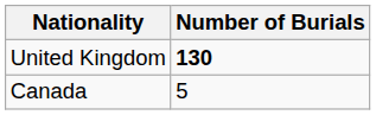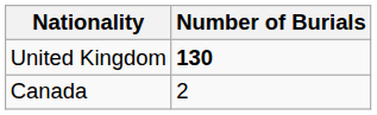Canada | Number of Burials: 5 -> 2
